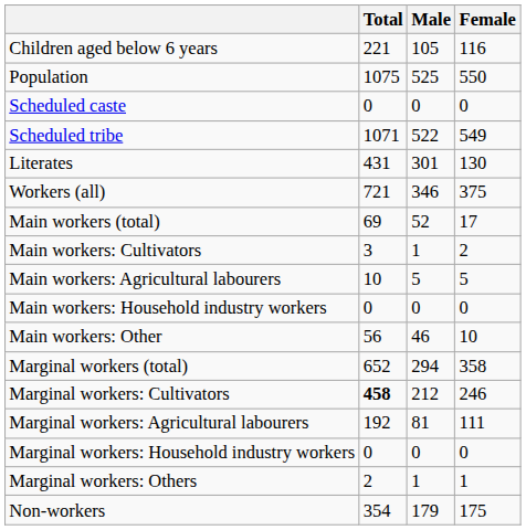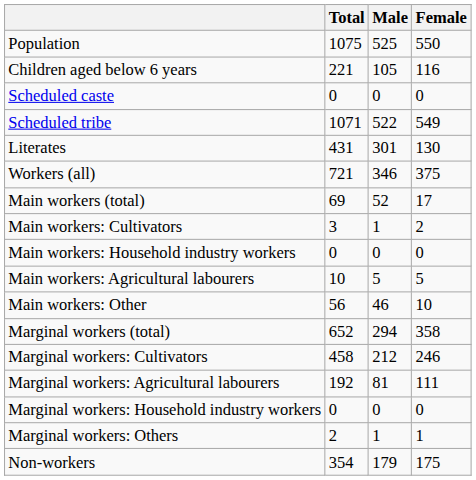rows swapped: Population <-> Children aged below 6 years
rows swapped: Main workers: Agricultural labourers <-> Main workers: Household industry workers
Marginal workers: Cultivators | Total: bold -> normal
